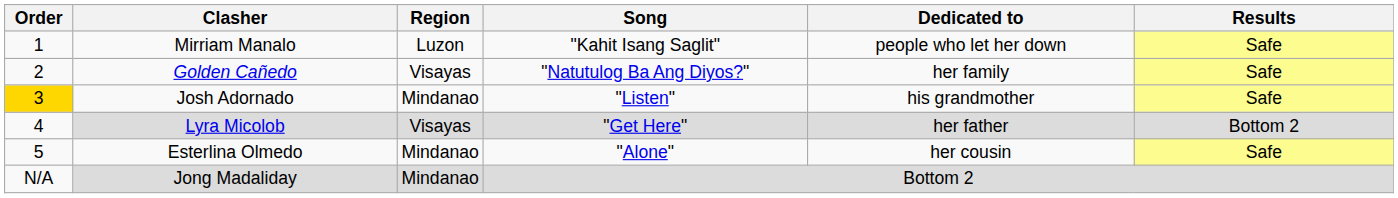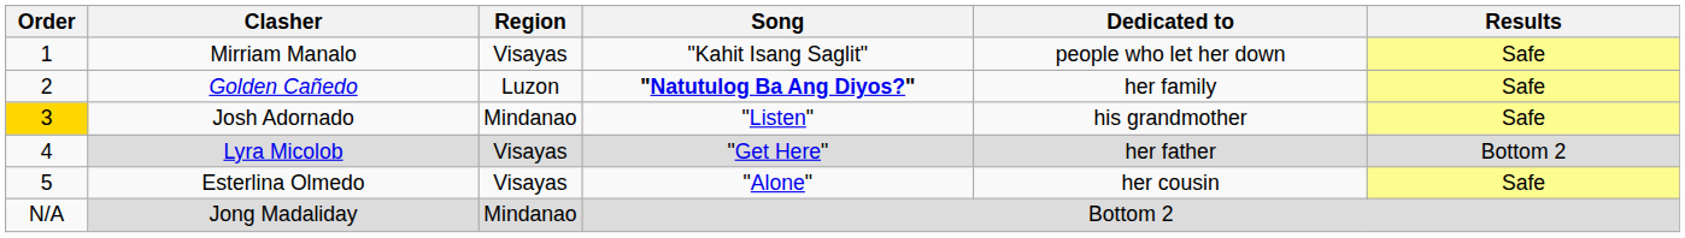Mirriam Manalo | Region: Luzon -> Visayas
Golden Cañedo | Region: Visayas -> Luzon
Golden Cañedo | Song: normal -> bold
Esterlina Olmedo | Region: Mindanao -> Visayas
